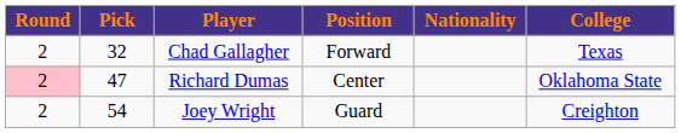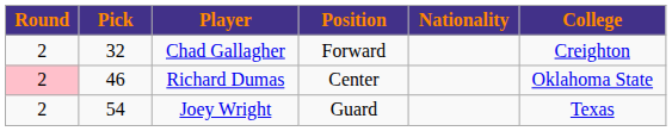Chad Gallagher | College: Texas -> Creighton
Richard Dumas | Pick: 47 -> 46
Joey Wright | College: Creighton -> Texas
